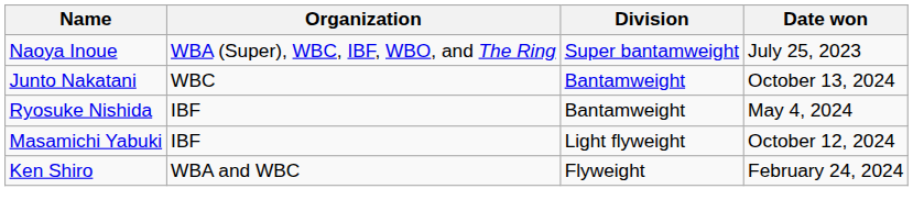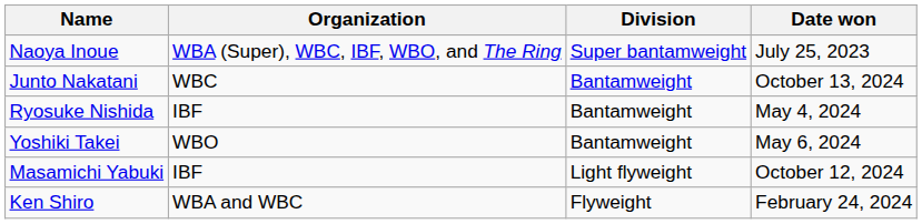+ row: Yoshiki Takei | WBO | Bantamweight | May 6, 2024
